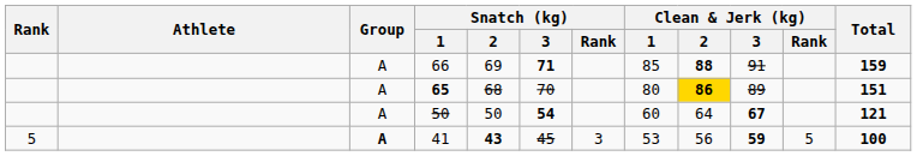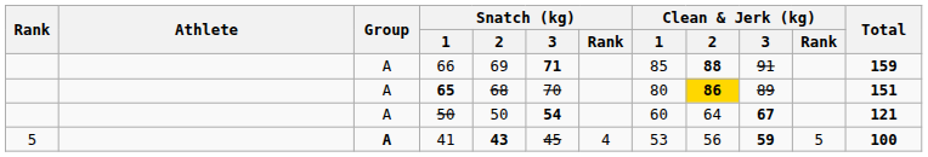41 | Snatch (kg) / Rank: 3 -> 4
